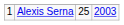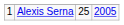Alexis Serna | column 4: 2003 -> 2005
